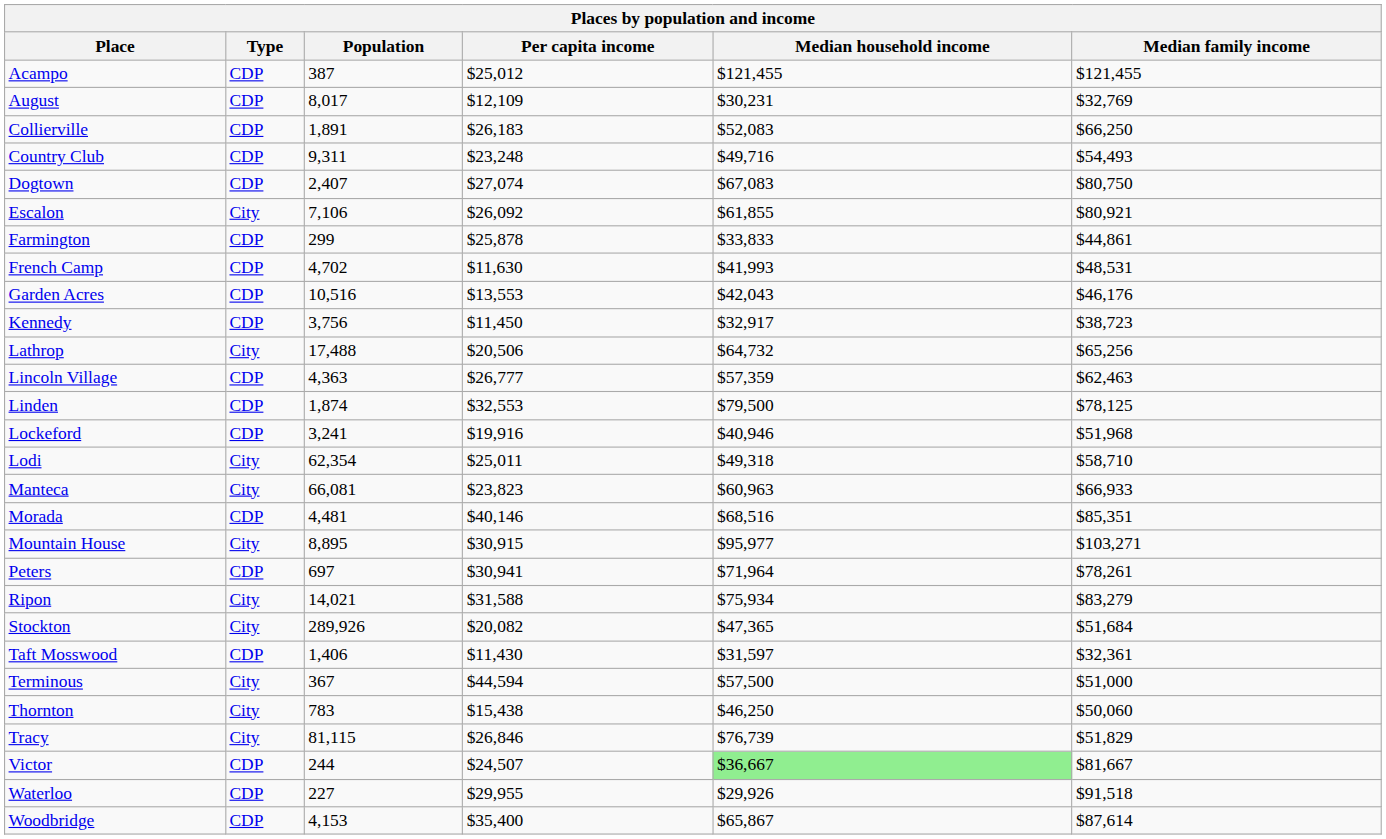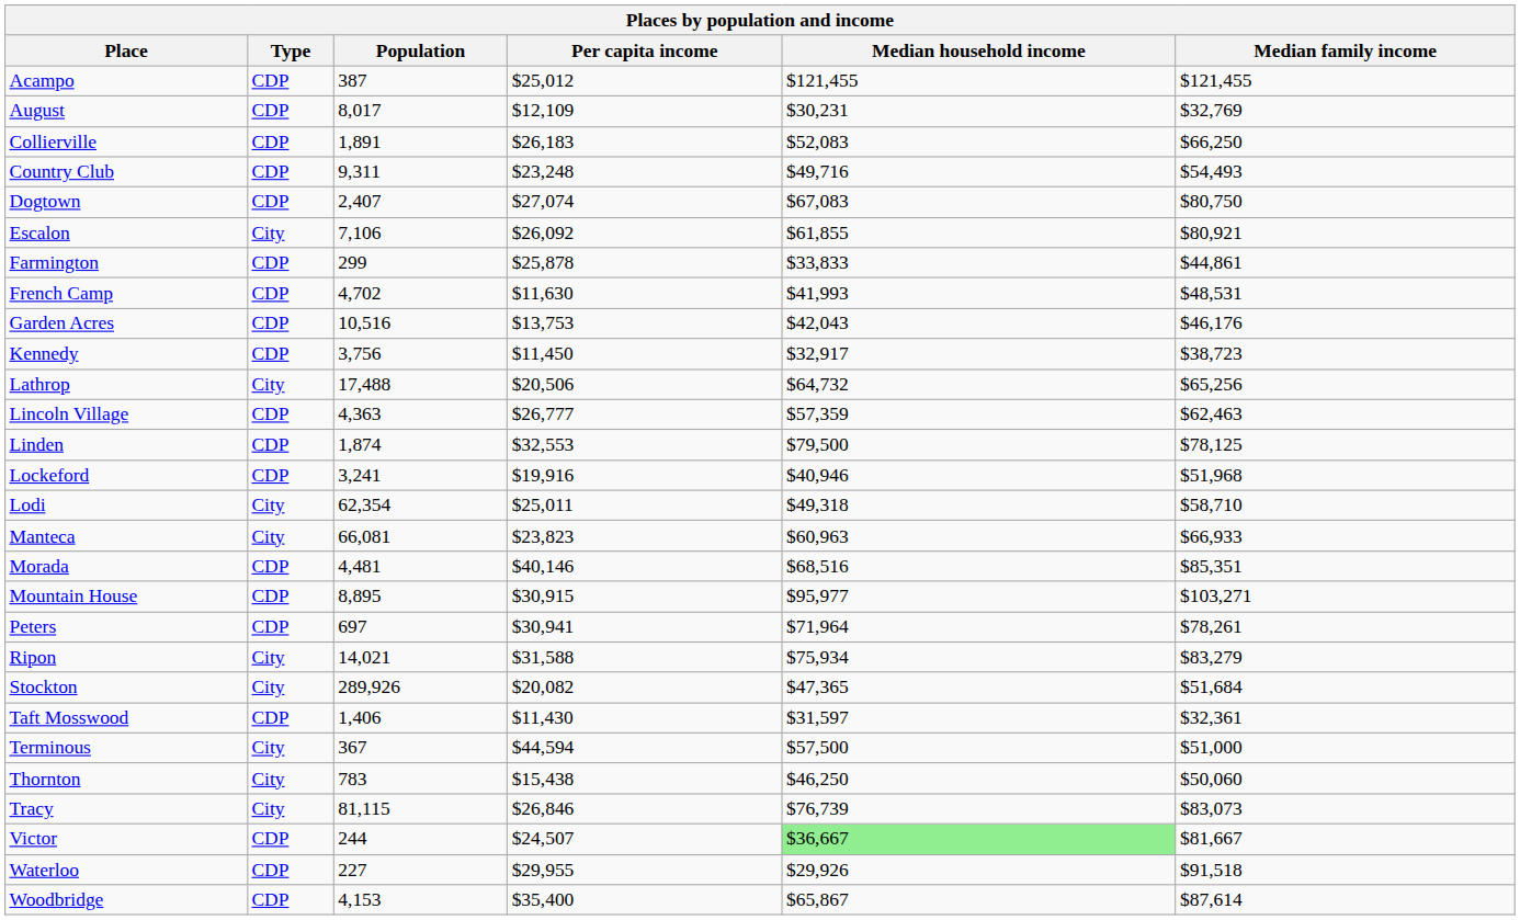Garden Acres | Per capita income: $13,553 -> $13,753
Mountain House | Type: City -> CDP
Tracy | Median family income: $51,829 -> $83,073
